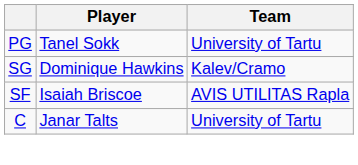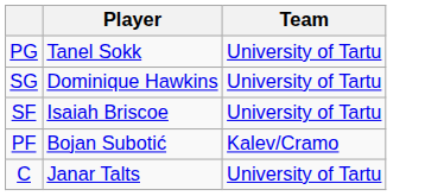SG | Team: Kalev/Cramo -> University of Tartu
SF | Team: AVIS UTILITAS Rapla -> University of Tartu
+ row: PF | Bojan Subotić | Kalev/Cramo
